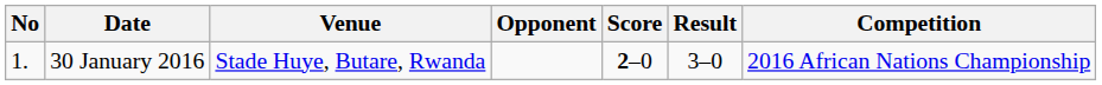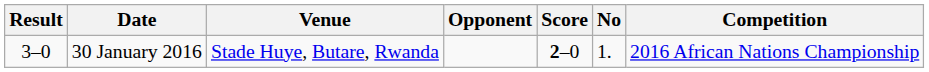columns swapped: No <-> Result
